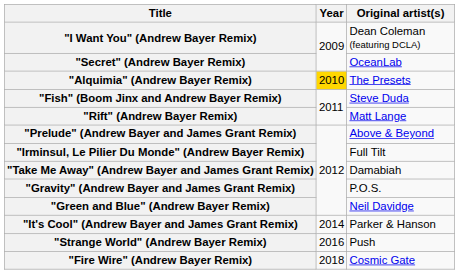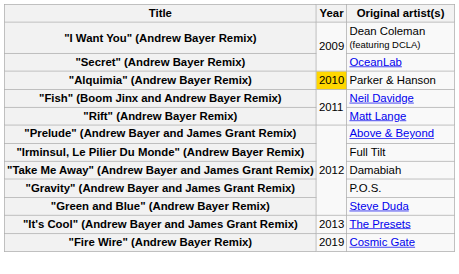"Alquimia" (Andrew Bayer Remix) | Original artist(s): The Presets -> Parker & Hanson
"Fish" (Boom Jinx and Andrew Bayer Remix) | Original artist(s): Steve Duda -> Neil Davidge
"Green and Blue" (Andrew Bayer Remix) | Original artist(s): Neil Davidge -> Steve Duda
"It's Cool" (Andrew Bayer and James Grant Remix) | Year: 2014 -> 2013
"It's Cool" (Andrew Bayer and James Grant Remix) | Original artist(s): Parker & Hanson -> The Presets
- row: "Strange World" (Andrew Bayer Remix) | 2016 | Push
"Fire Wire" (Andrew Bayer Remix) | Year: 2018 -> 2019
